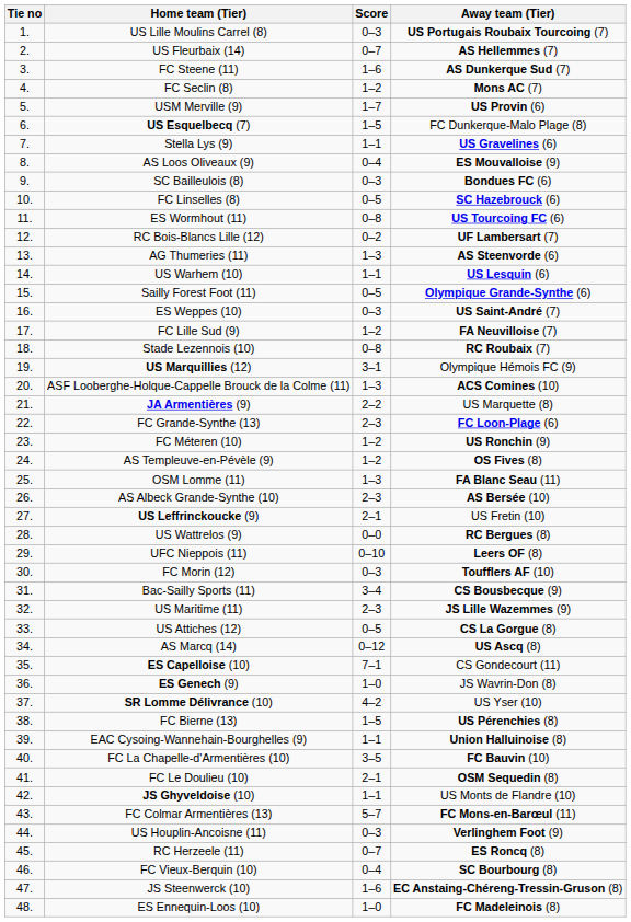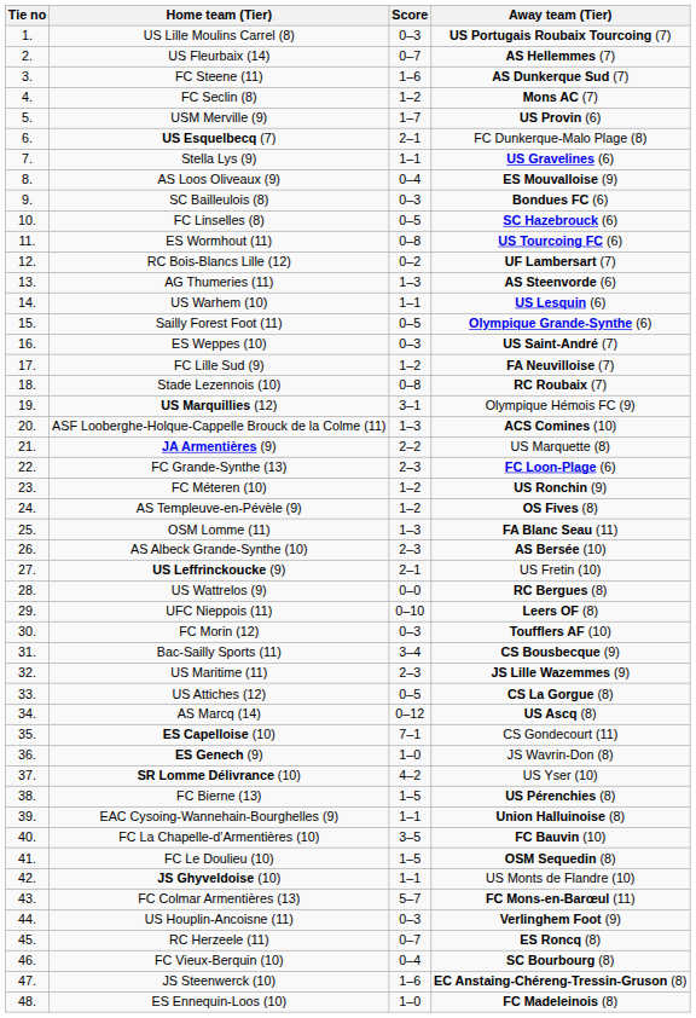US Esquelbecq (7) | Score: 1–5 -> 2–1
FC Le Doulieu (10) | Score: 2–1 -> 1–5
